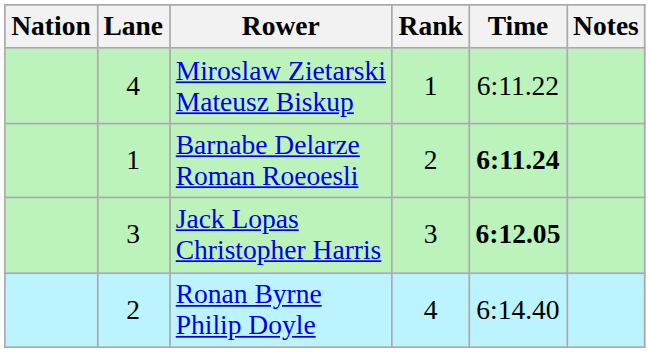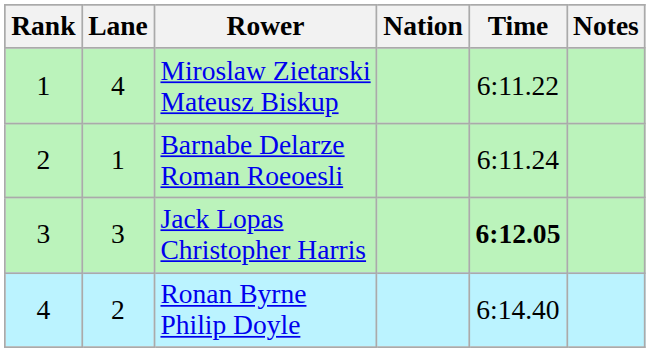columns swapped: Rank <-> Nation
Barnabe Delarze Roman Roeoesli | Time: bold -> normal
